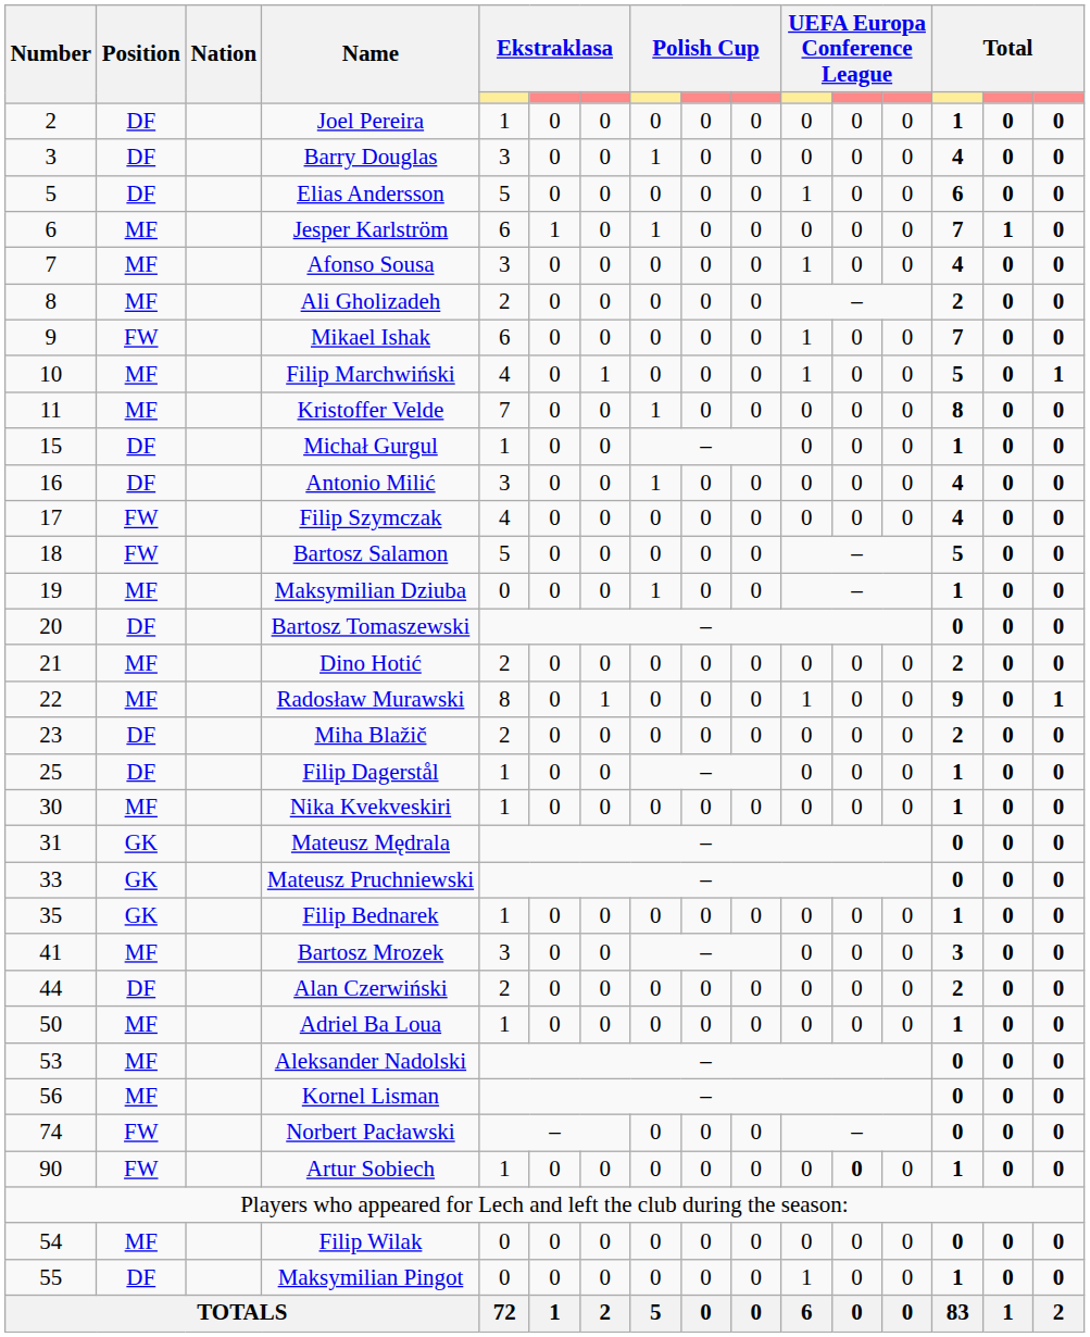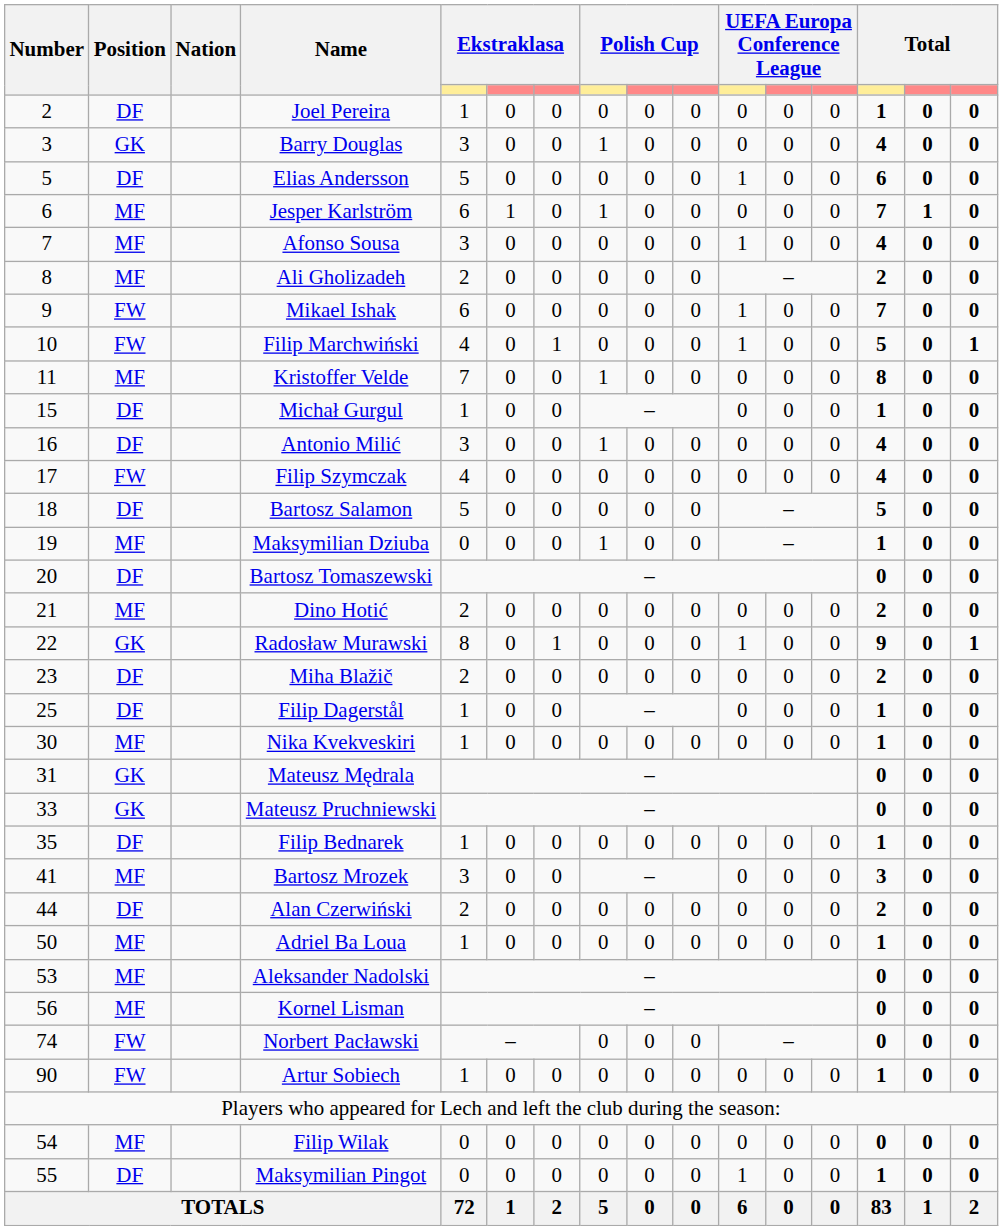Barry Douglas | Position: DF -> GK
Filip Marchwiński | Position: MF -> FW
Bartosz Salamon | Position: FW -> DF
Radosław Murawski | Position: MF -> GK
Filip Bednarek | Position: GK -> DF
Artur Sobiech | column 12: bold -> normal
